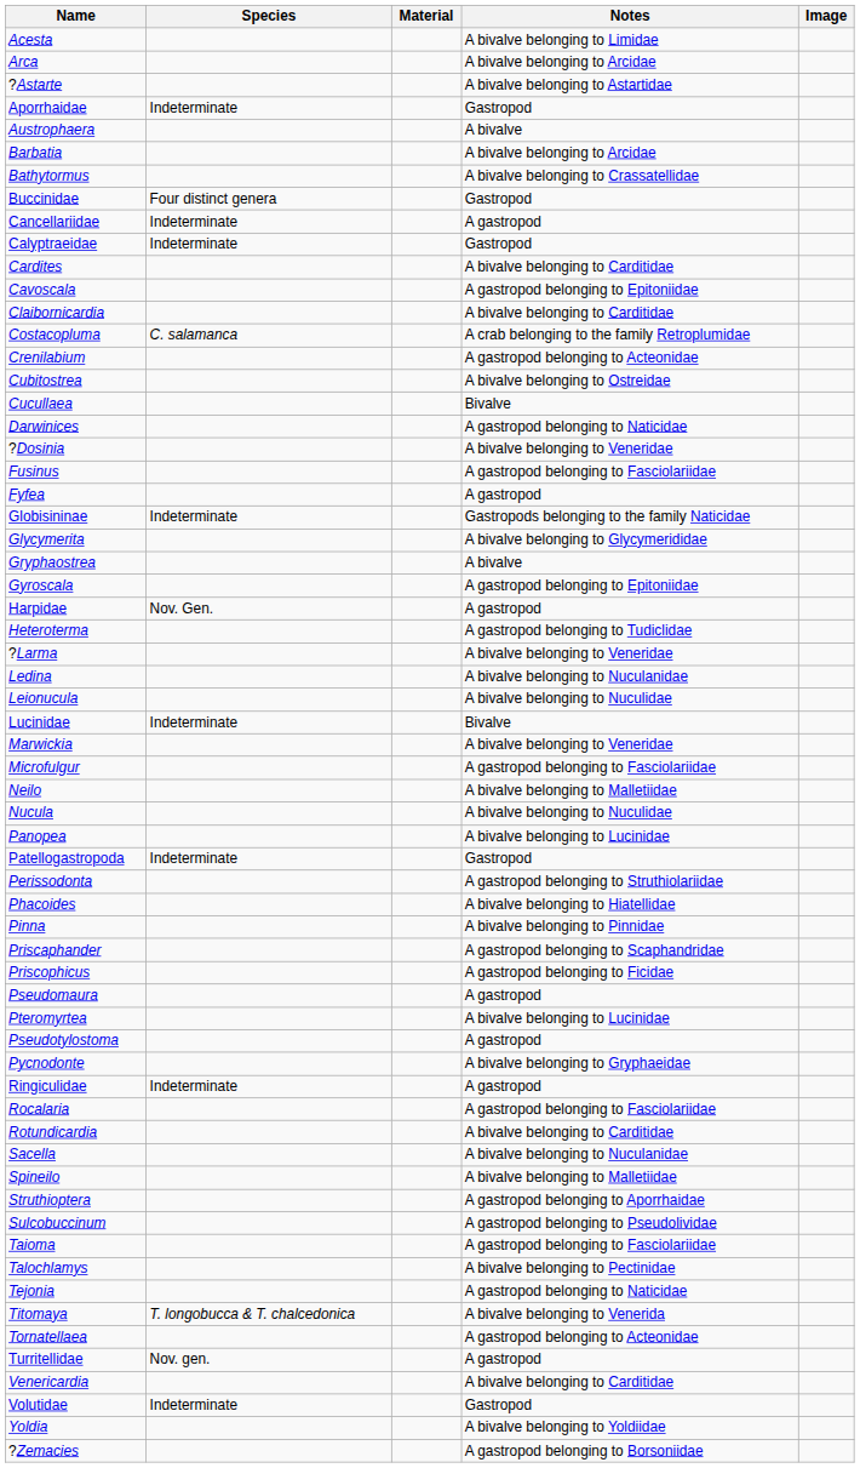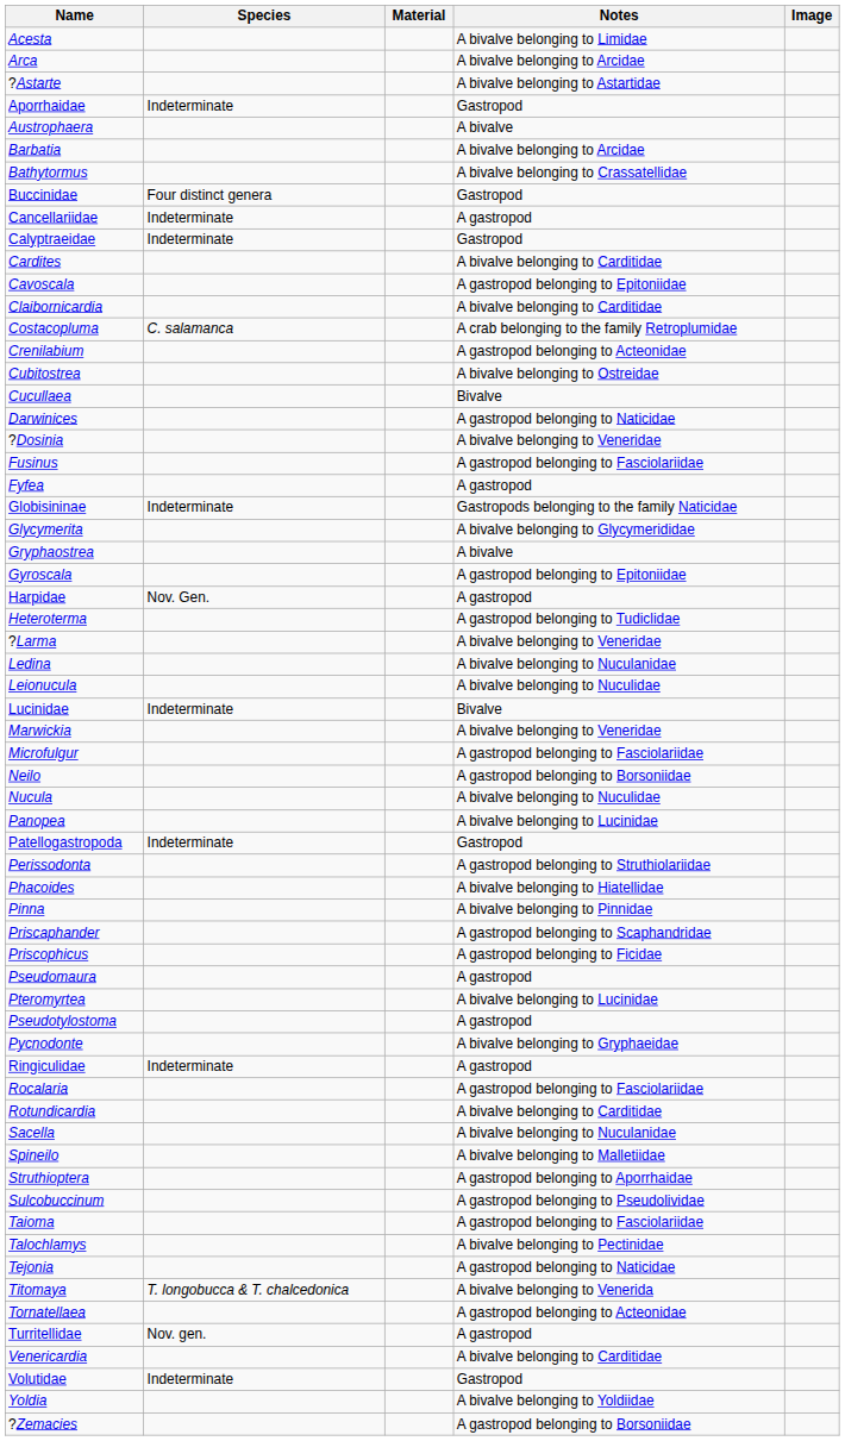Neilo | Notes: A bivalve belonging to Malletiidae -> A gastropod belonging to Borsoniidae
